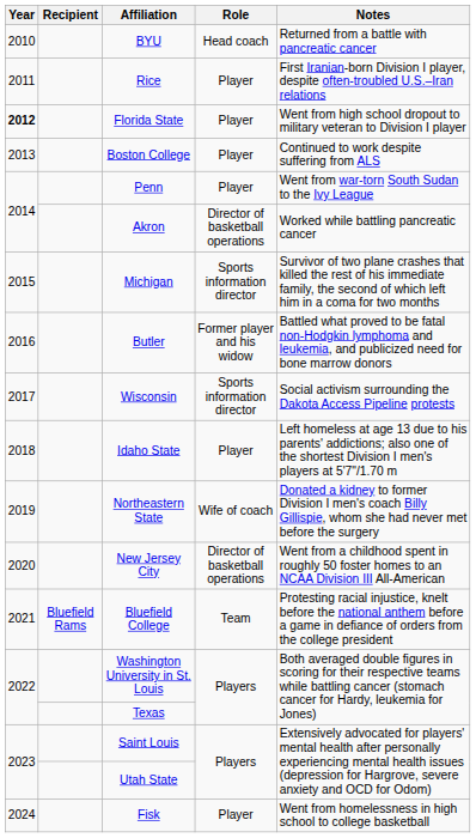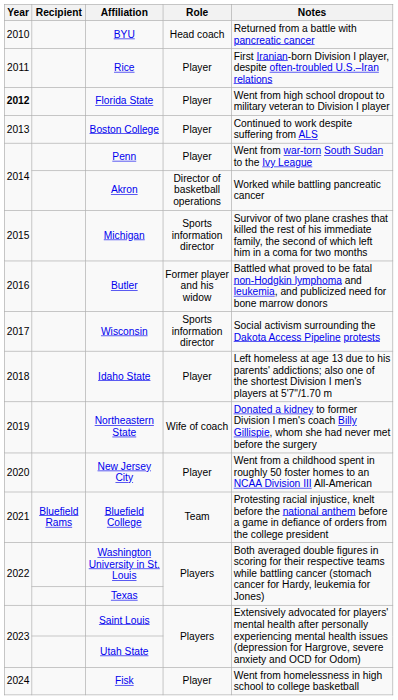New Jersey City | Role: Director of basketball operations -> Player
